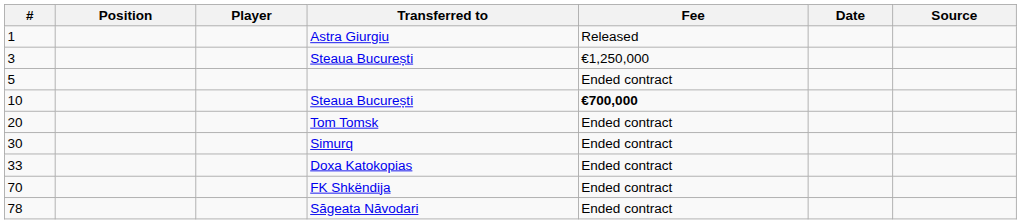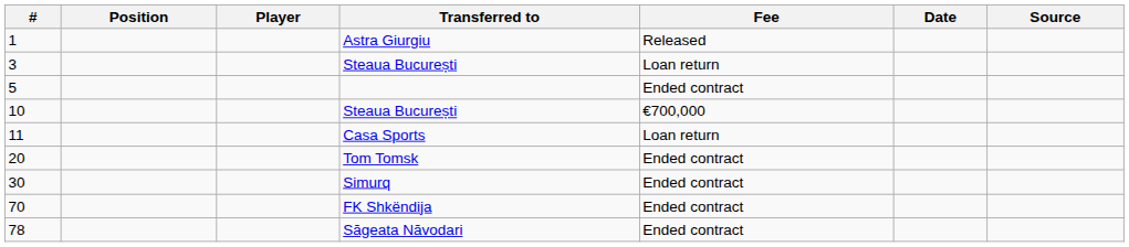3 / Steaua București | Fee: €1,250,000 -> Loan return
10 / Steaua București | Fee: bold -> normal
+ row: 11 | Casa Sports | Loan return
- row: 33 | Doxa Katokopias | Ended contract
